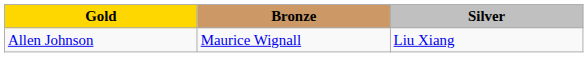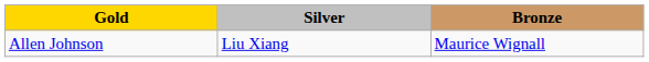columns swapped: Silver <-> Bronze
